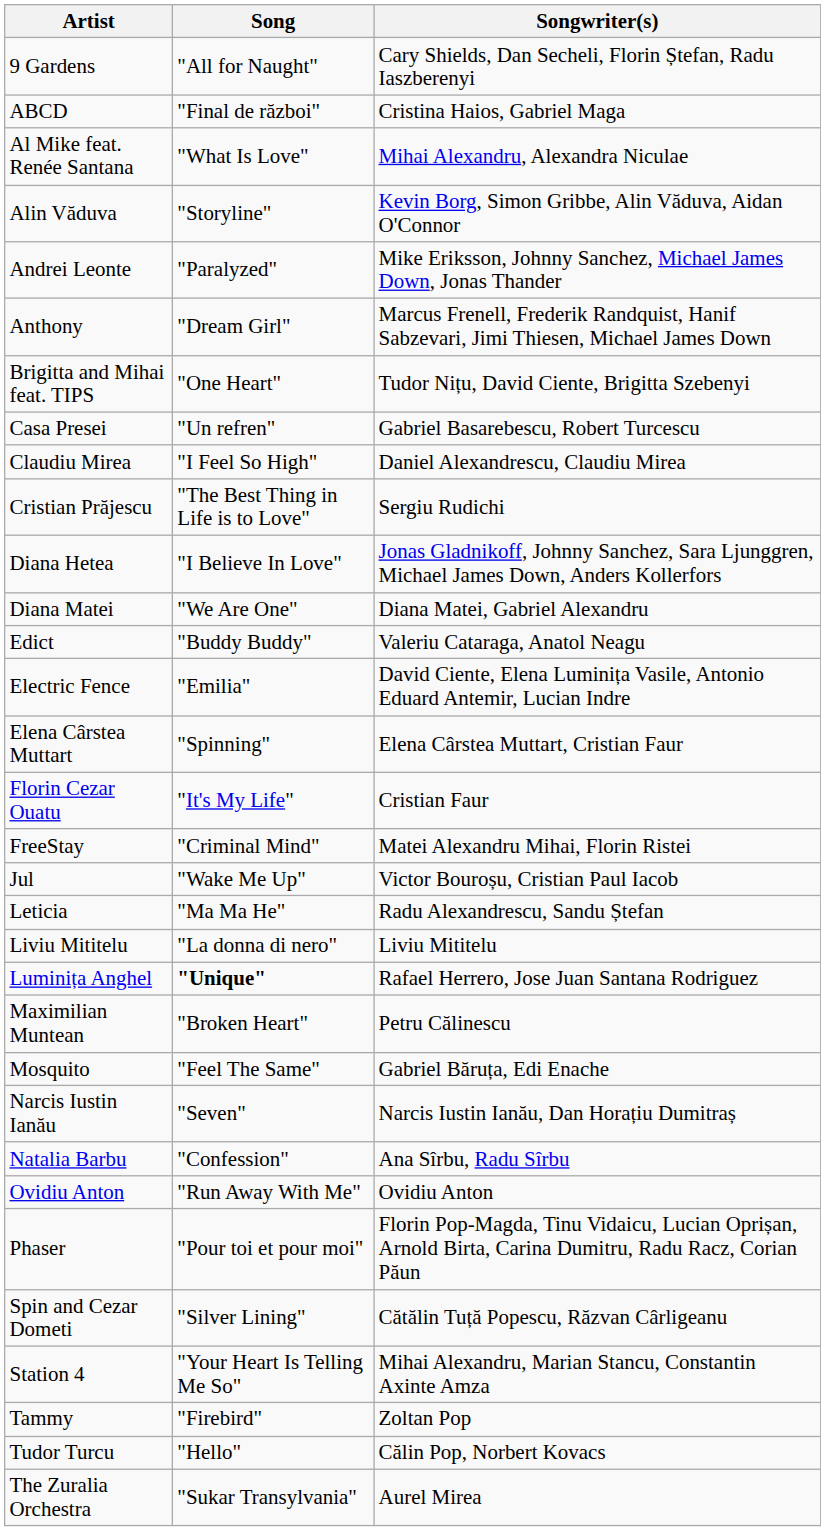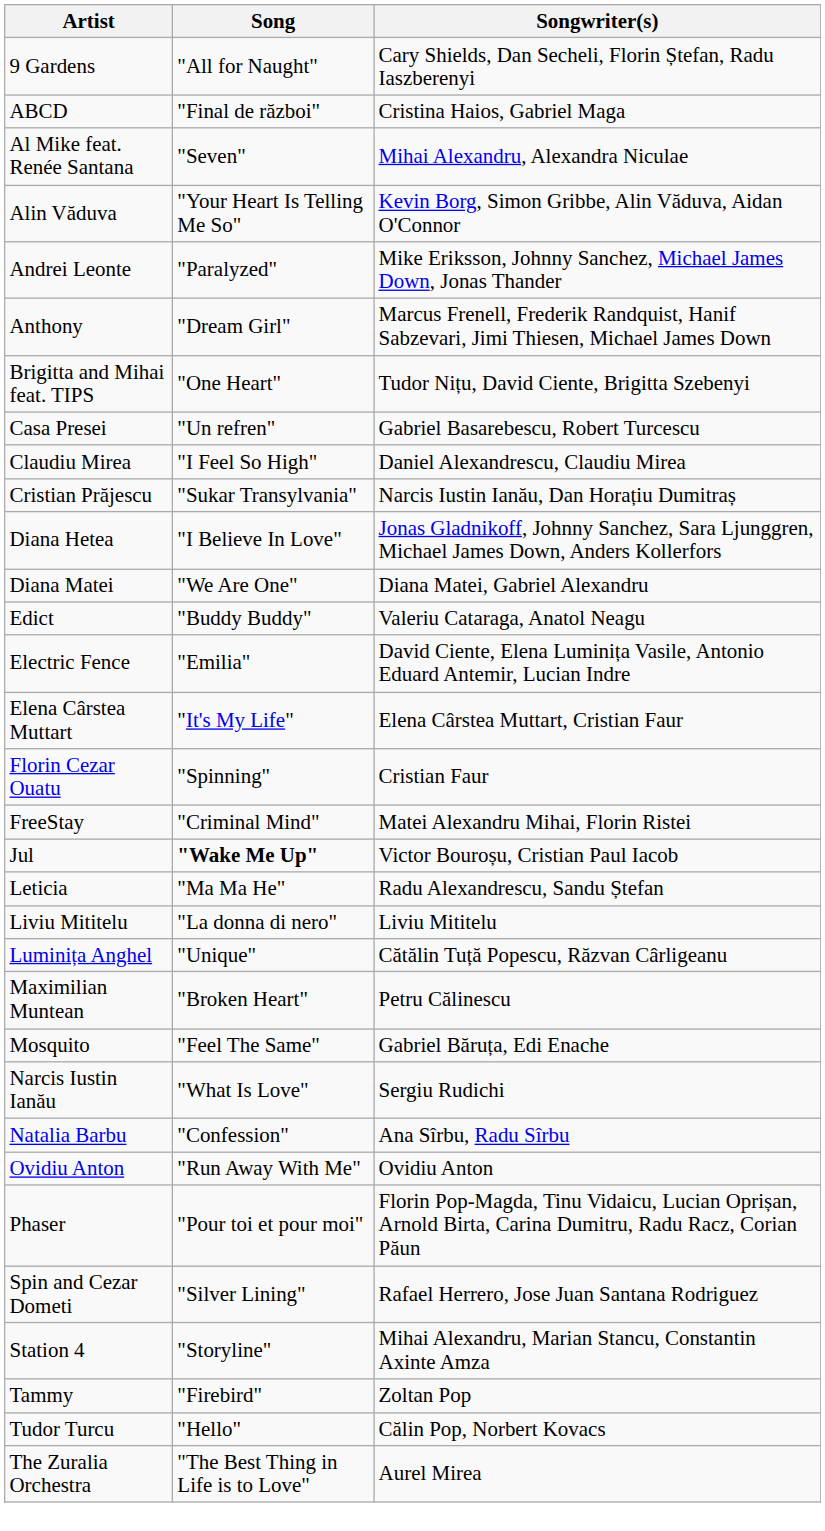Al Mike feat. Renée Santana | Song: "What Is Love" -> "Seven"
Alin Văduva | Song: "Storyline" -> "Your Heart Is Telling Me So"
Cristian Prăjescu | Song: "The Best Thing in Life is to Love" -> "Sukar Transylvania"
Cristian Prăjescu | Songwriter(s): Sergiu Rudichi -> Narcis Iustin Ianău, Dan Horațiu Dumitraș
Elena Cârstea Muttart | Song: "Spinning" -> "It's My Life"
Florin Cezar Ouatu | Song: "It's My Life" -> "Spinning"
Jul | Song: normal -> bold
Luminița Anghel | Song: bold -> normal
Luminița Anghel | Songwriter(s): Rafael Herrero, Jose Juan Santana Rodriguez -> Cătălin Tuță Popescu, Răzvan Cârligeanu
Narcis Iustin Ianău | Song: "Seven" -> "What Is Love"
Narcis Iustin Ianău | Songwriter(s): Narcis Iustin Ianău, Dan Horațiu Dumitraș -> Sergiu Rudichi
Spin and Cezar Dometi | Songwriter(s): Cătălin Tuță Popescu, Răzvan Cârligeanu -> Rafael Herrero, Jose Juan Santana Rodriguez
Station 4 | Song: "Your Heart Is Telling Me So" -> "Storyline"
The Zuralia Orchestra | Song: "Sukar Transylvania" -> "The Best Thing in Life is to Love"
